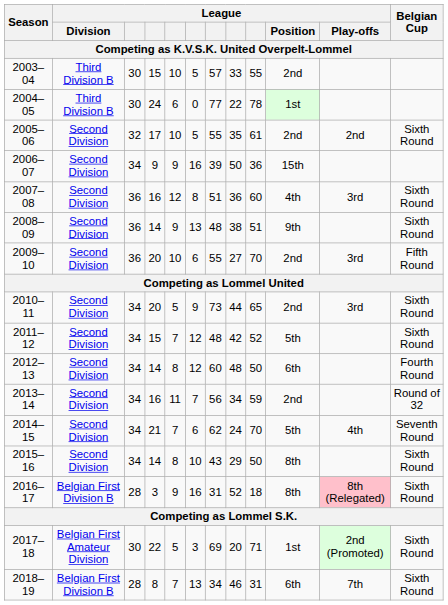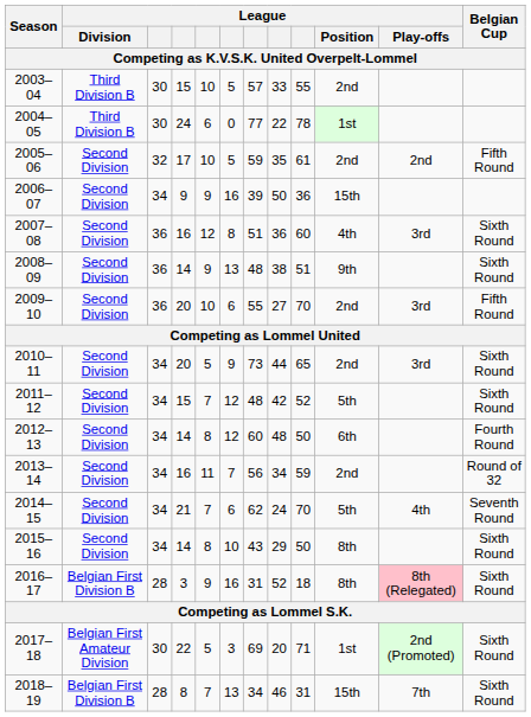2005–06 | column 7: 55 -> 59
2005–06 | Belgian Cup: Sixth Round -> Fifth Round
2018–19 | League / Position: 6th -> 15th
